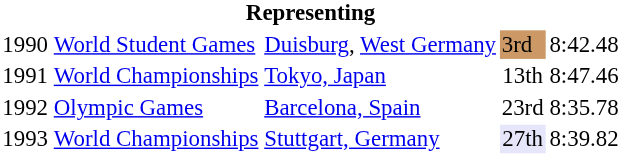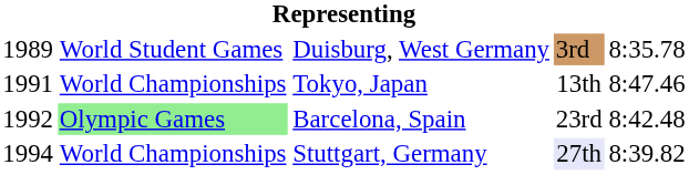Duisburg, West Germany | column 1: 1990 -> 1989
Duisburg, West Germany | column 5: 8:42.48 -> 8:35.78
Barcelona, Spain | column 2: no background -> lightgreen background
Barcelona, Spain | column 5: 8:35.78 -> 8:42.48
Stuttgart, Germany | column 1: 1993 -> 1994
